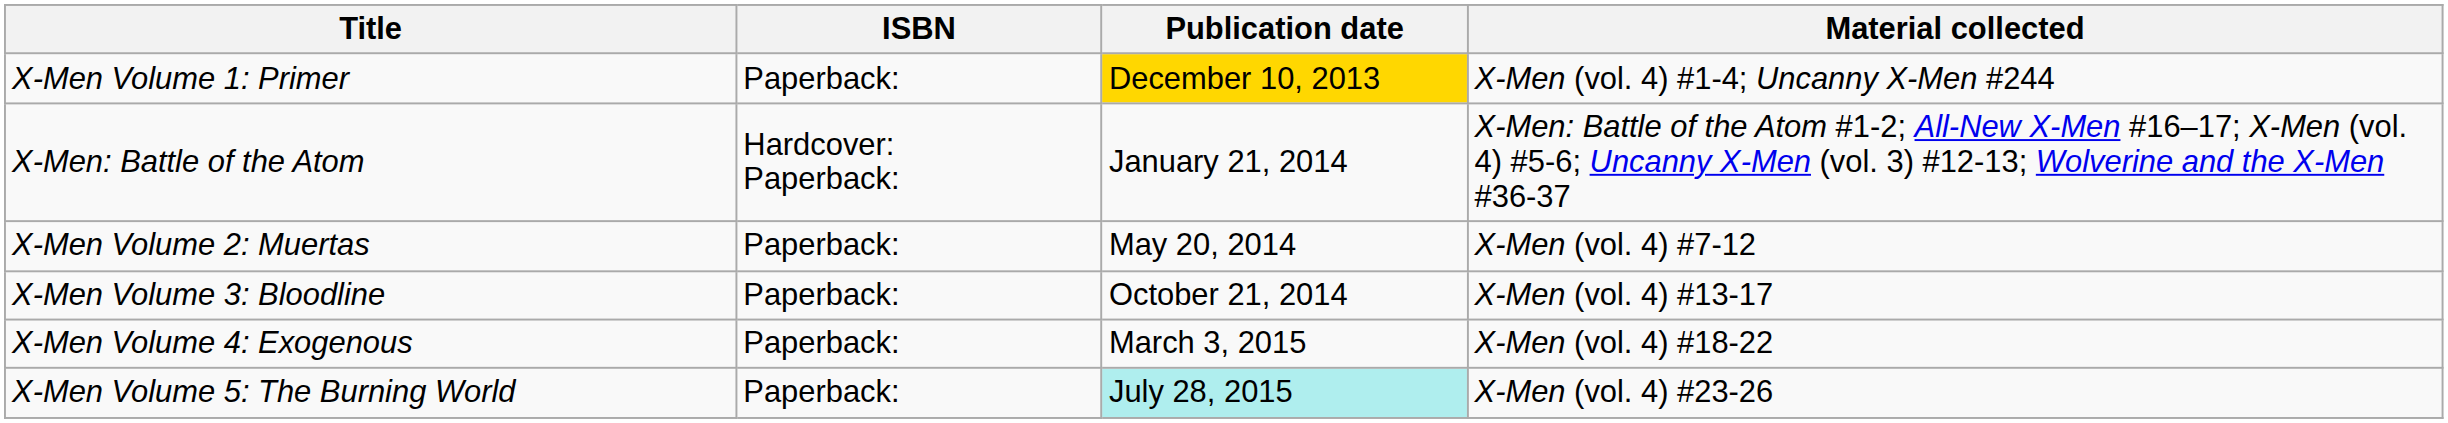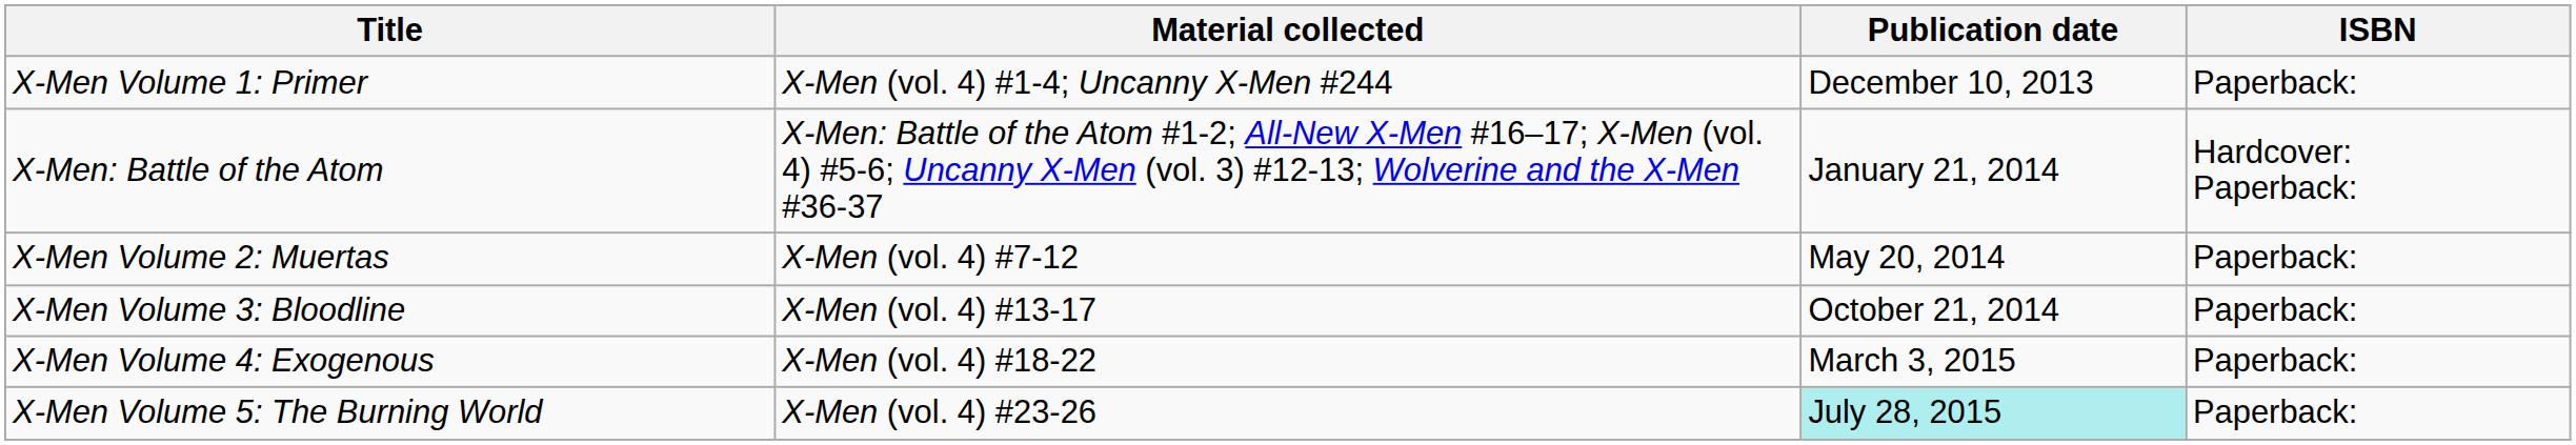columns swapped: Material collected <-> ISBN
X-Men Volume 1: Primer | Publication date: gold background -> no background
